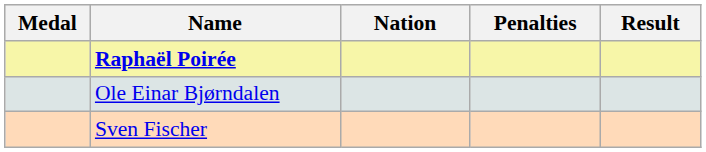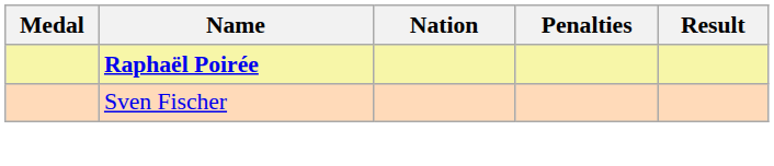- row: Ole Einar Bjørndalen
